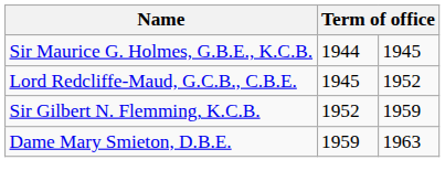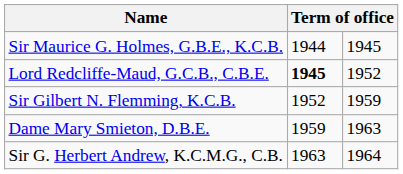Lord Redcliffe-Maud, G.C.B., C.B.E. | column 2: normal -> bold
+ row: Sir G. Herbert Andrew, K.C.M.G., C.B. | 1963 | 1964
